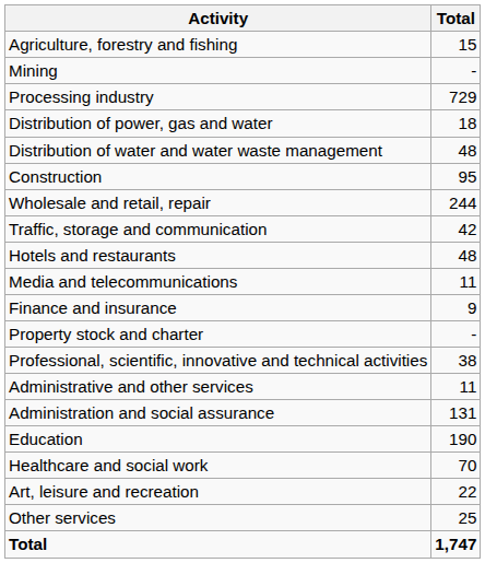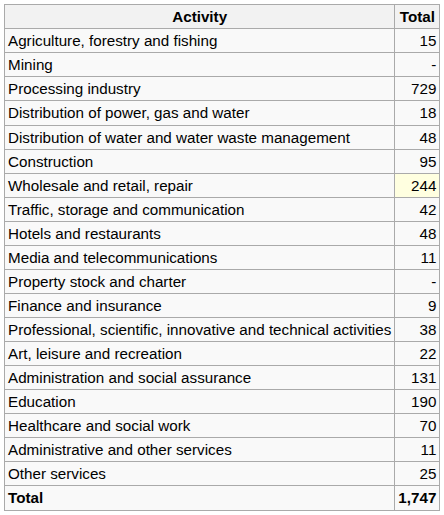Wholesale and retail, repair | Total: no background -> lightyellow background
rows swapped: Finance and insurance <-> Property stock and charter
rows swapped: Administrative and other services <-> Art, leisure and recreation
